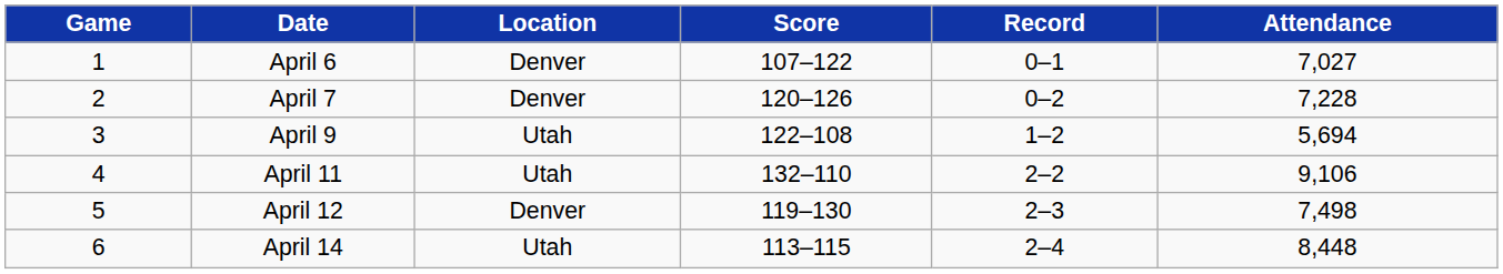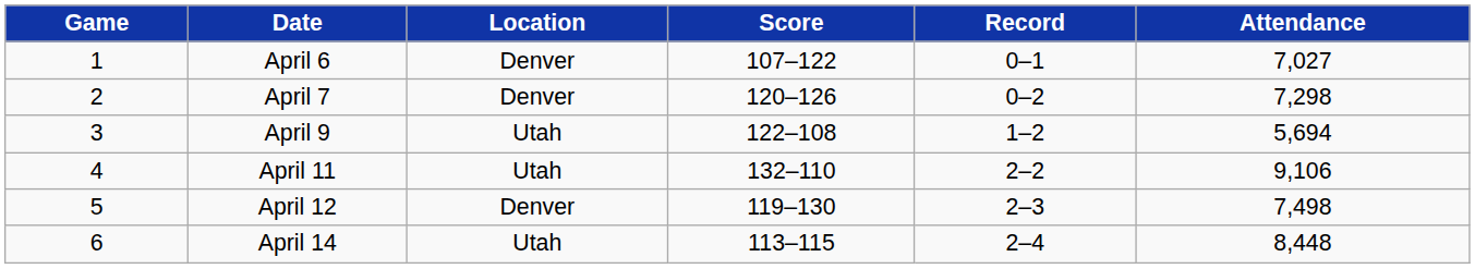April 7 | Attendance: 7,228 -> 7,298
